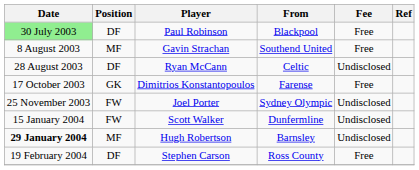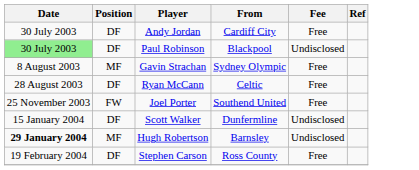+ row: 30 July 2003 | DF | Andy Jordan | Cardiff City | Free
Paul Robinson | Fee: Free -> Undisclosed
Gavin Strachan | From: Southend United -> Sydney Olympic
Ryan McCann | Fee: Undisclosed -> Free
- row: 17 October 2003 | GK | Dimitrios Konstantopoulos | Farense | Free
Joel Porter | From: Sydney Olympic -> Southend United
Joel Porter | Fee: Undisclosed -> Free
Scott Walker | Position: FW -> DF
